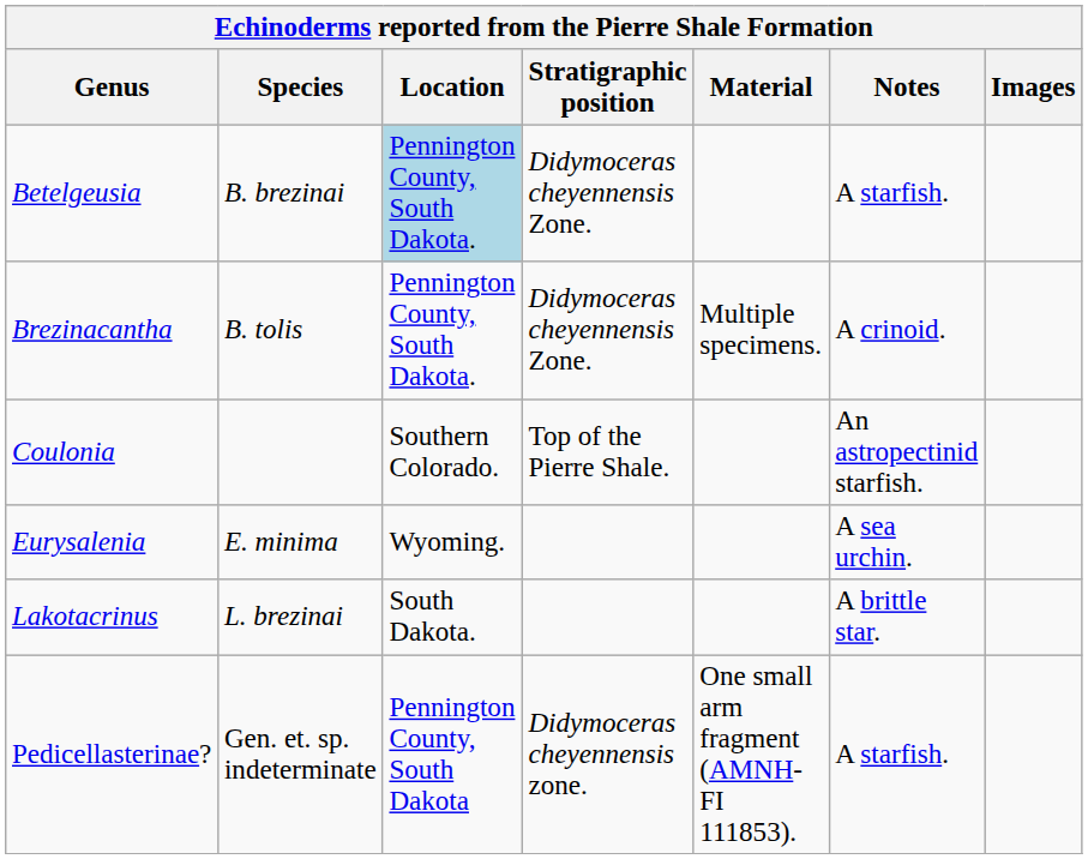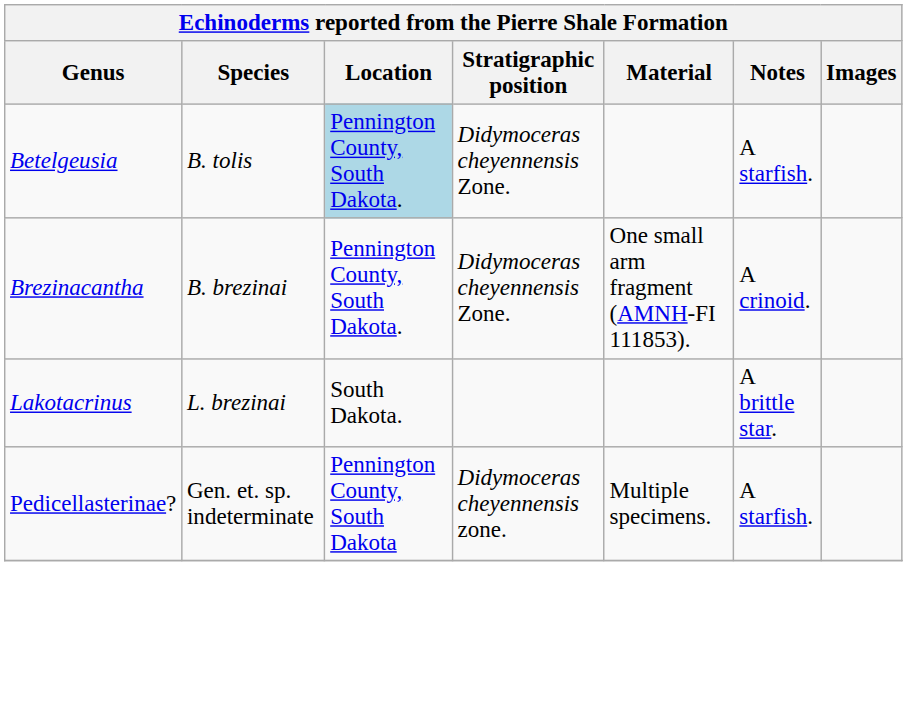Betelgeusia | Species: B. brezinai -> B. tolis
Brezinacantha | Species: B. tolis -> B. brezinai
Brezinacantha | Material: Multiple specimens. -> One small arm fragment (AMNH-FI 111853).
- row: Coulonia | Southern Colorado. | Top of the Pierre Shale. | An astropectinid starfish.
- row: Eurysalenia | E. minima | Wyoming. | A sea urchin.
Pedicellasterinae? | Material: One small arm fragment (AMNH-FI 111853). -> Multiple specimens.
